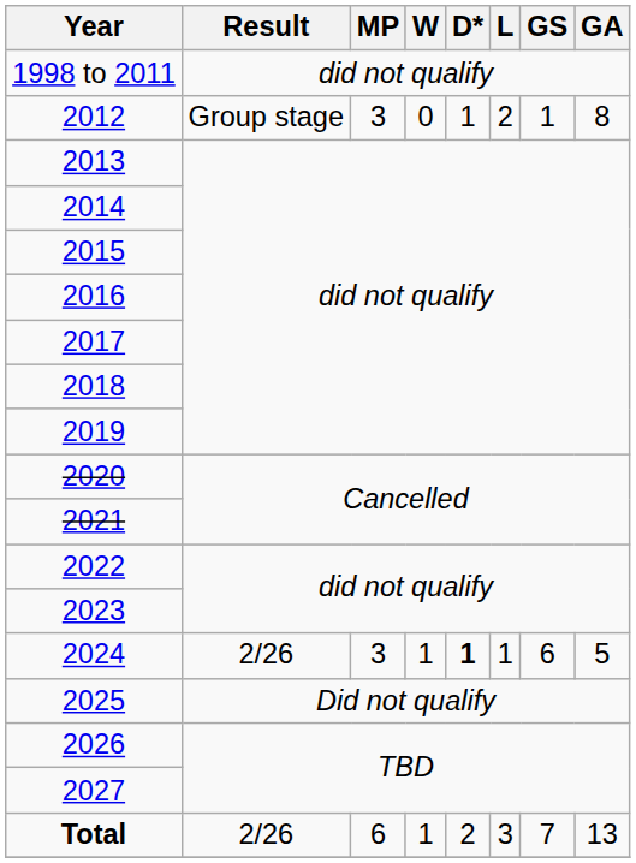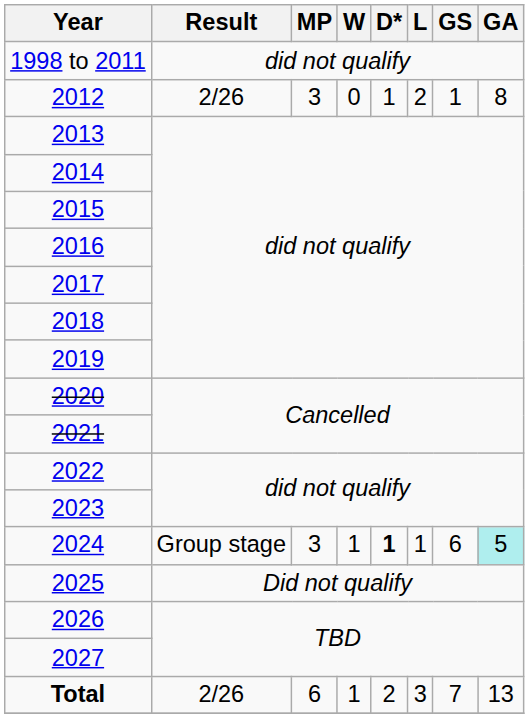2012 | Result: Group stage -> 2/26
2024 | Result: 2/26 -> Group stage
2024 | GA: no background -> paleturquoise background
